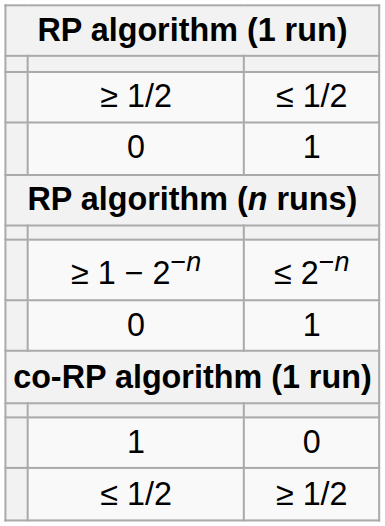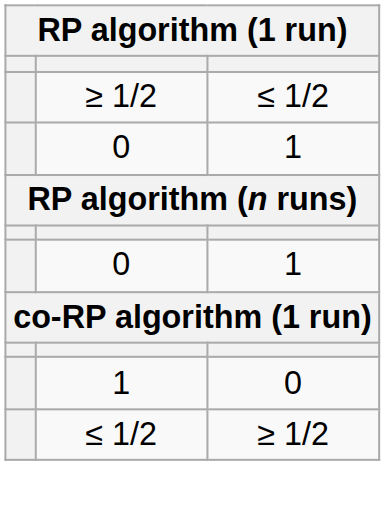- row: ≥ 1 − 2−n | ≤ 2−n
